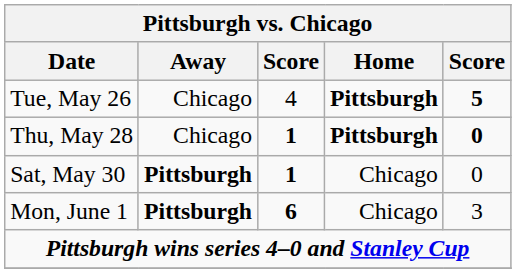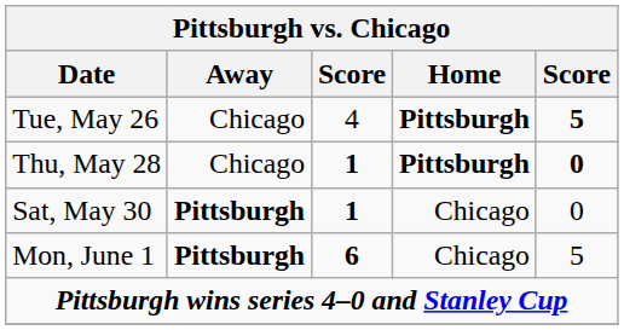Mon, June 1 | column 5: 3 -> 5
